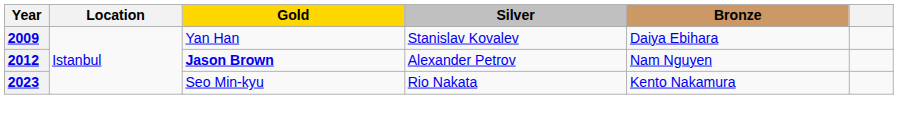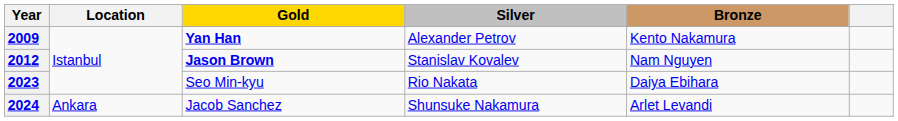2009 | Gold: normal -> bold
2009 | Silver: Stanislav Kovalev -> Alexander Petrov
2009 | Bronze: Daiya Ebihara -> Kento Nakamura
2012 | Silver: Alexander Petrov -> Stanislav Kovalev
2023 | Bronze: Kento Nakamura -> Daiya Ebihara
+ row: 2024 | Ankara | Jacob Sanchez | Shunsuke Nakamura | Arlet Levandi
